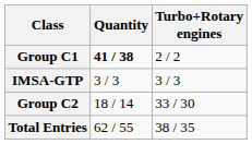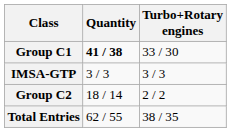Group C1 | Turbo+Rotary engines: 2 / 2 -> 33 / 30
Group C2 | Turbo+Rotary engines: 33 / 30 -> 2 / 2
